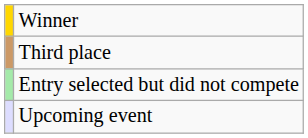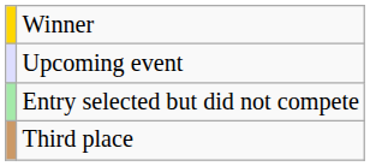rows swapped: Third place <-> Upcoming event
